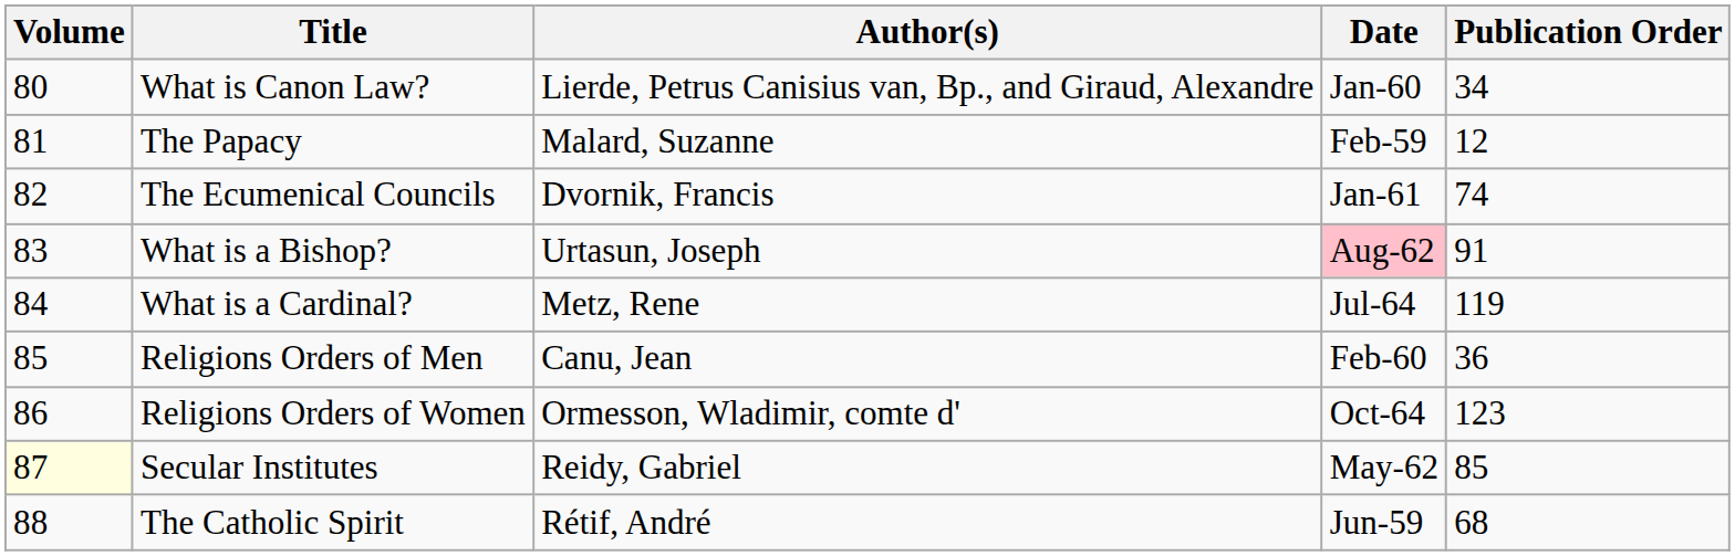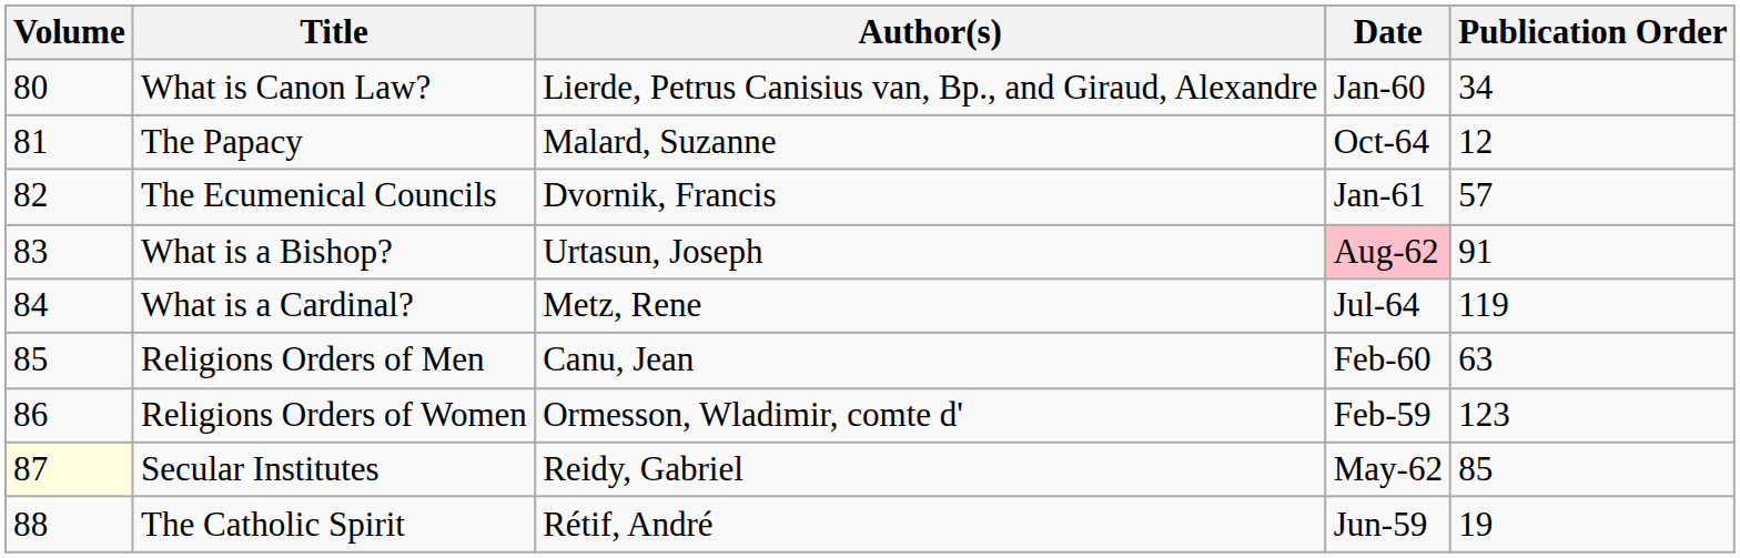The Papacy | Date: Feb-59 -> Oct-64
The Ecumenical Councils | Publication Order: 74 -> 57
Religions Orders of Men | Publication Order: 36 -> 63
Religions Orders of Women | Date: Oct-64 -> Feb-59
The Catholic Spirit | Publication Order: 68 -> 19
